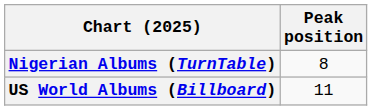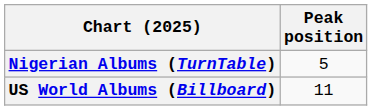Nigerian Albums (TurnTable) | Peak position: 8 -> 5
